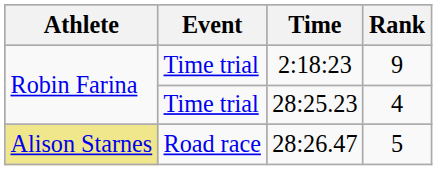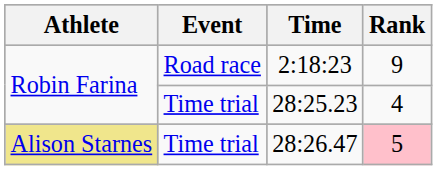2:18:23 | Event: Time trial -> Road race
28:26.47 | Event: Road race -> Time trial
28:26.47 | Rank: no background -> pink background
